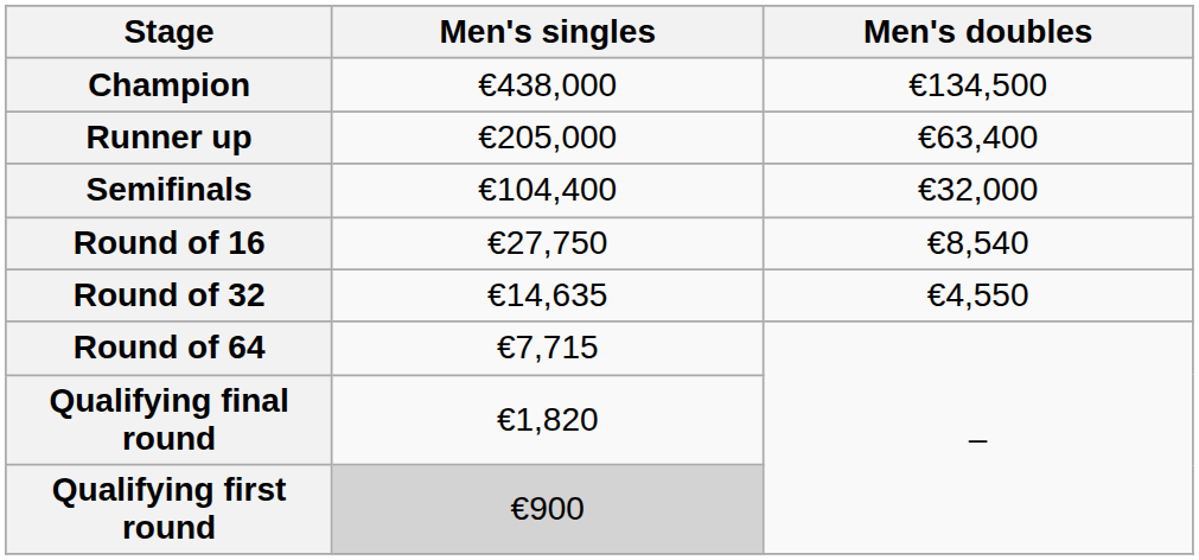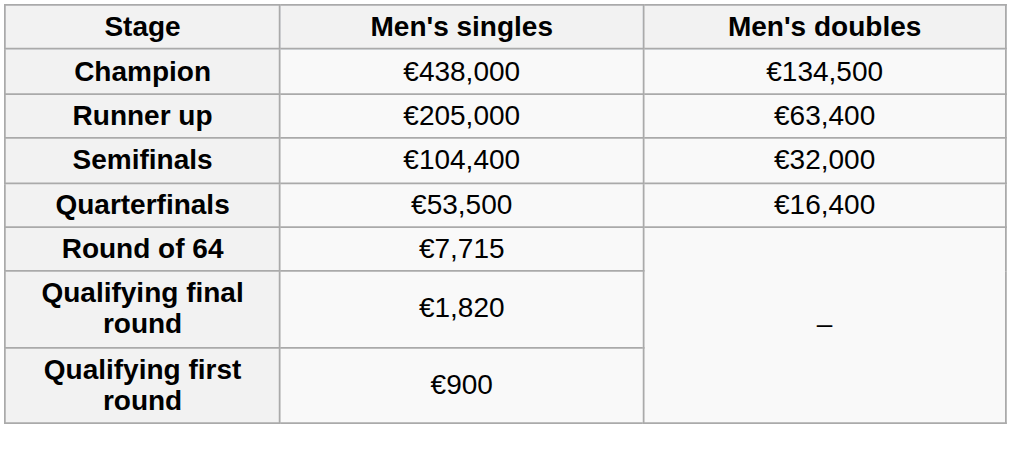+ row: Quarterfinals | €53,500 | €16,400
- row: Round of 16 | €27,750 | €8,540
- row: Round of 32 | €14,635 | €4,550
Qualifying first round | Men's singles: lightgrey background -> no background
